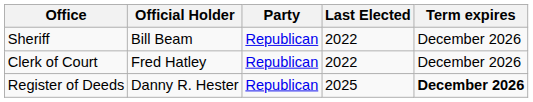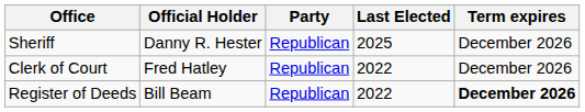Sheriff | Official Holder: Bill Beam -> Danny R. Hester
Sheriff | Last Elected: 2022 -> 2025
Register of Deeds | Official Holder: Danny R. Hester -> Bill Beam
Register of Deeds | Last Elected: 2025 -> 2022
